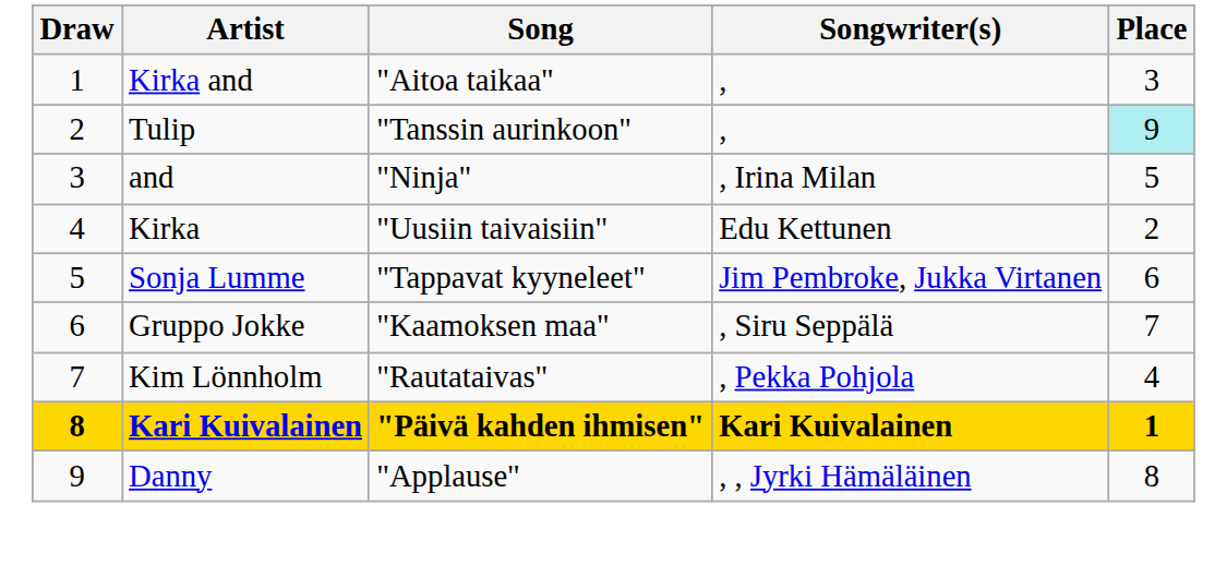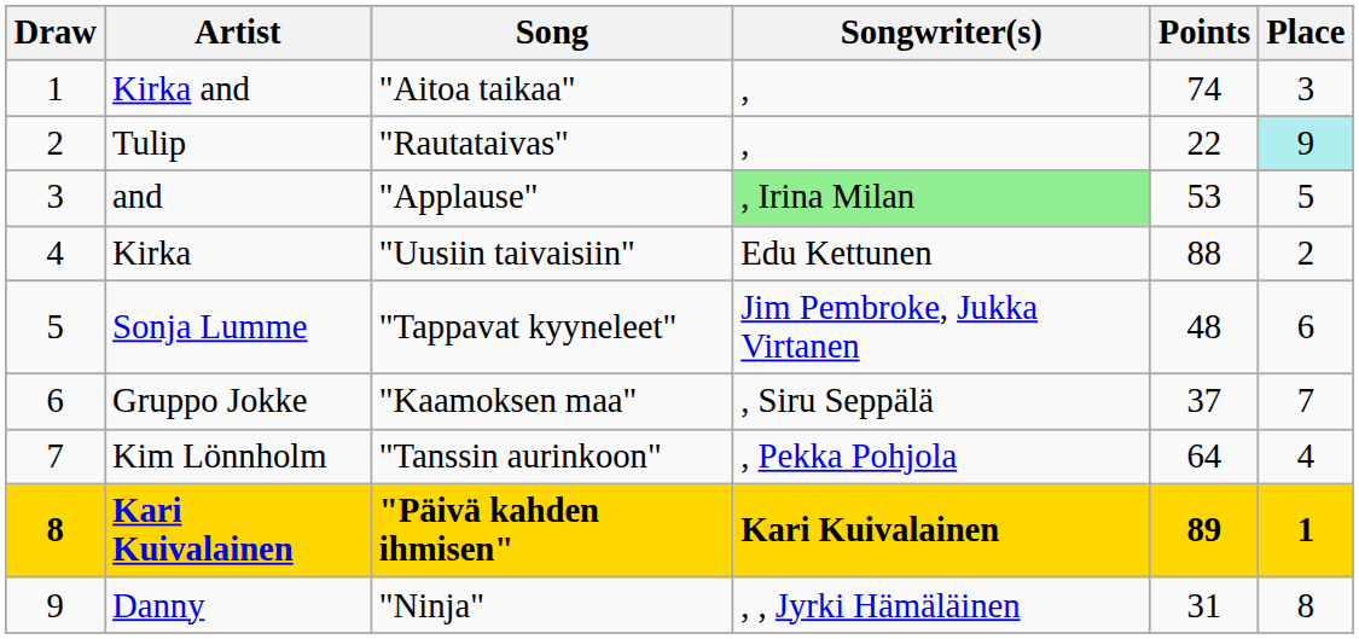+ column: Points | 74 | 22 | 53 | 88 | 48 | 37 | 64 | 89 | 31
Tulip | Song: "Tanssin aurinkoon" -> "Rautataivas"
and | Song: "Ninja" -> "Applause"
and | Songwriter(s): no background -> lightgreen background
Kim Lönnholm | Song: "Rautataivas" -> "Tanssin aurinkoon"
Danny | Song: "Applause" -> "Ninja"
